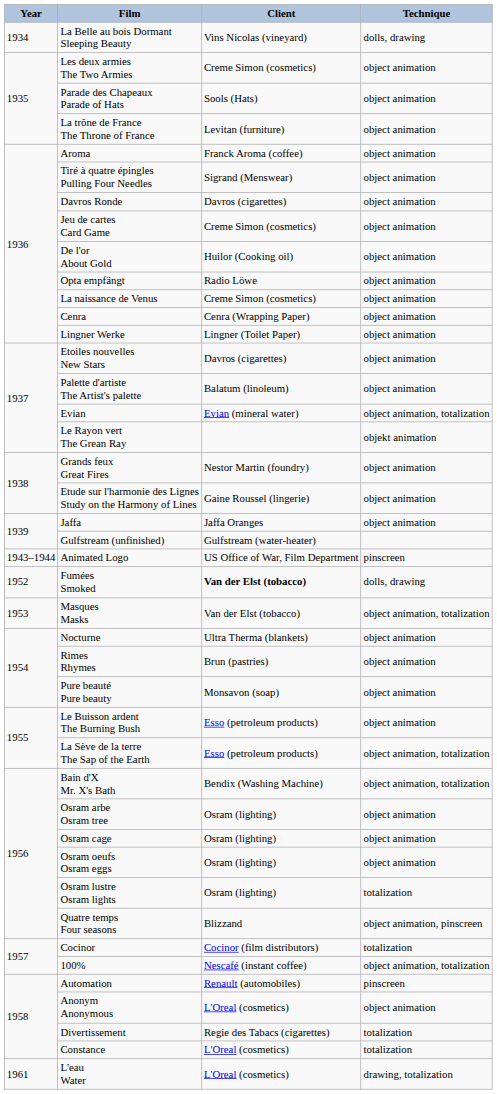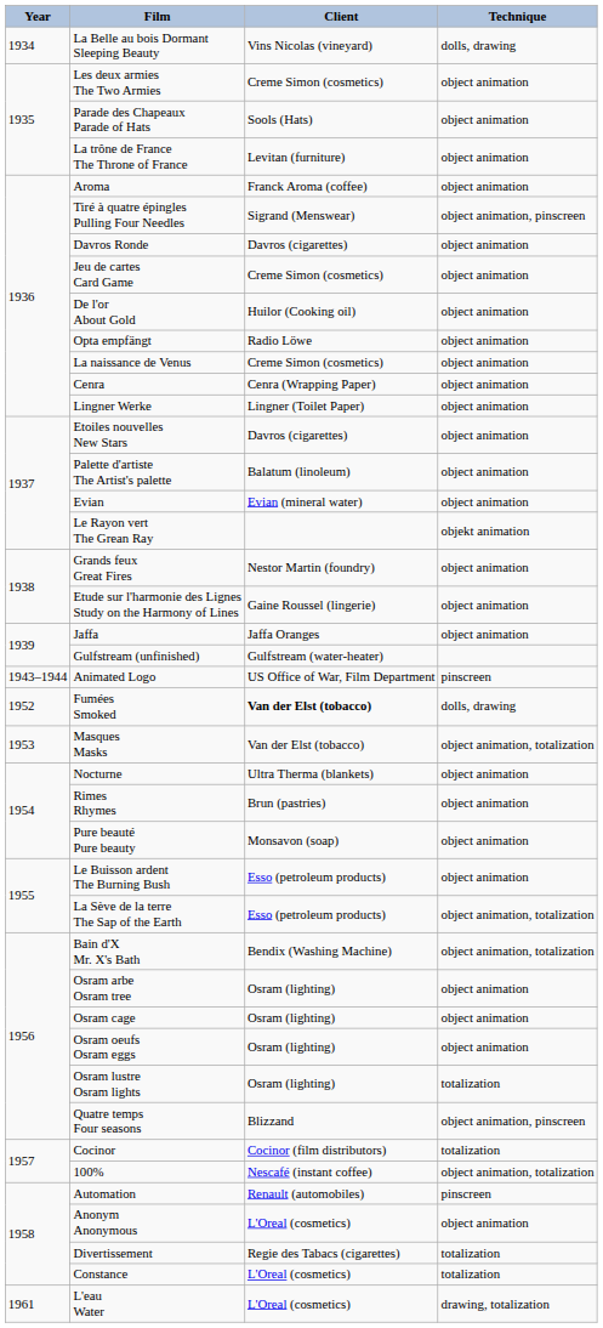Tiré à quatre épingles Pulling Four Needles | Technique: object animation -> object animation, pinscreen
Evian | Technique: object animation, totalization -> object animation
